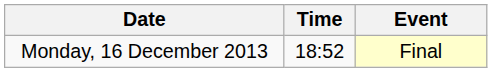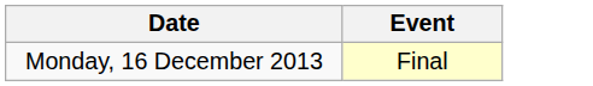- column: Time | 18:52
